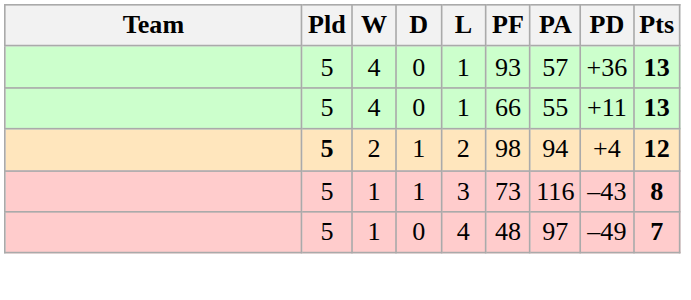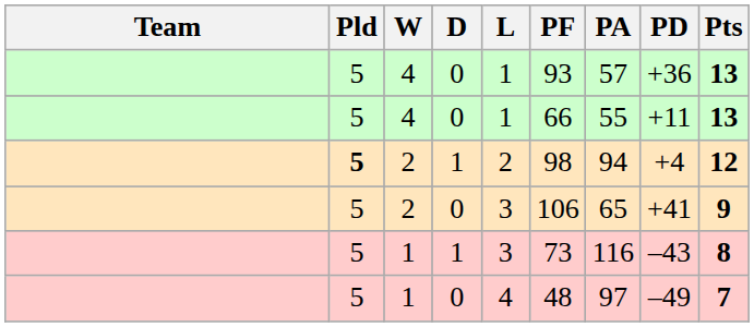+ row: 5 | 2 | 0 | 3 | 106 | 65 | +41 | 9
